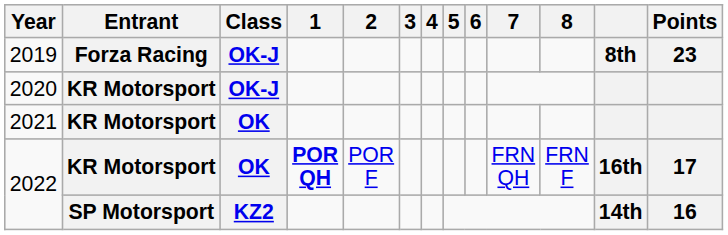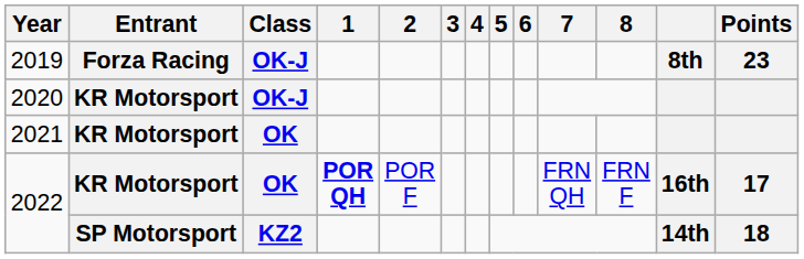2022 / SP Motorsport | Points: 16 -> 18
